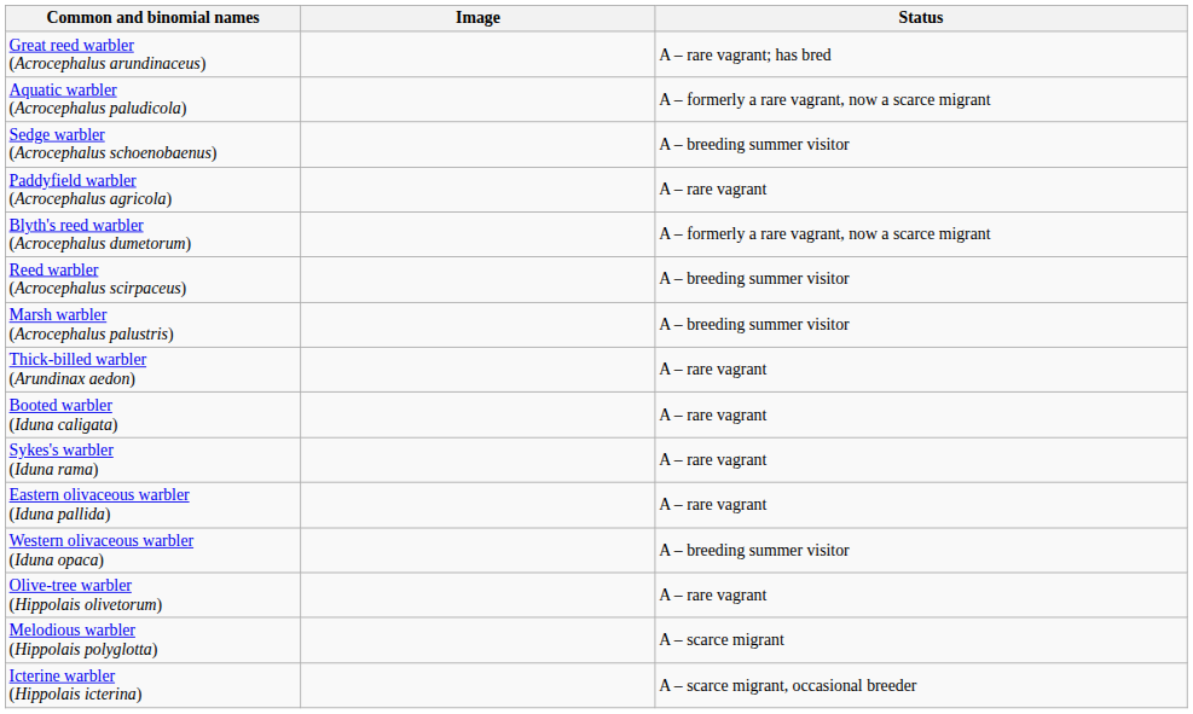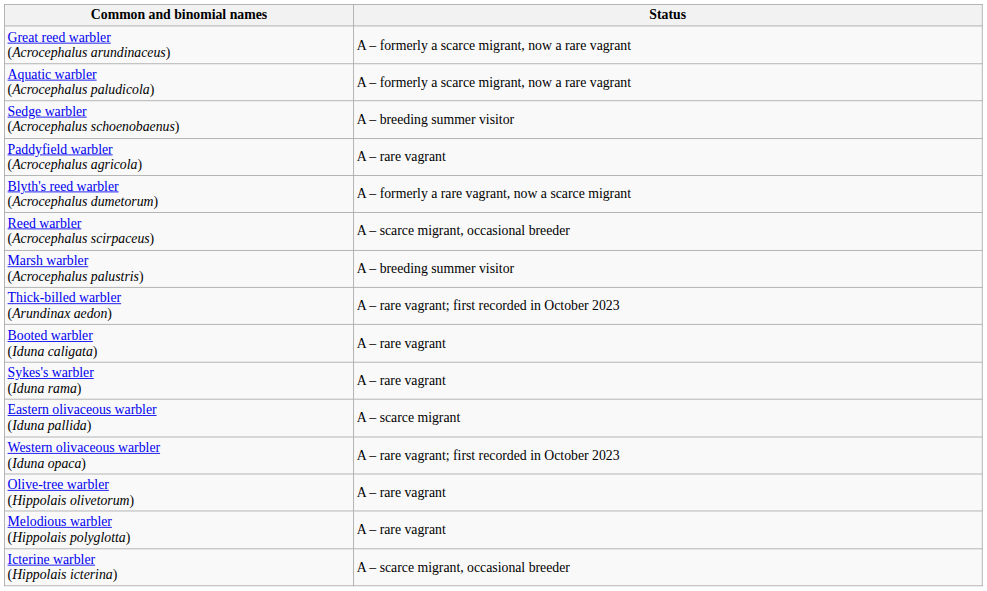- column: Image
Great reed warbler (Acrocephalus arundinaceus) | Status: A – rare vagrant; has bred -> A – formerly a scarce migrant, now a rare vagrant
Aquatic warbler (Acrocephalus paludicola) | Status: A – formerly a rare vagrant, now a scarce migrant -> A – formerly a scarce migrant, now a rare vagrant
Reed warbler (Acrocephalus scirpaceus) | Status: A – breeding summer visitor -> A – scarce migrant, occasional breeder
Thick-billed warbler (Arundinax aedon) | Status: A – rare vagrant -> A – rare vagrant; first recorded in October 2023
Eastern olivaceous warbler (Iduna pallida) | Status: A – rare vagrant -> A – scarce migrant
Western olivaceous warbler (Iduna opaca) | Status: A – breeding summer visitor -> A – rare vagrant; first recorded in October 2023
Melodious warbler (Hippolais polyglotta) | Status: A – scarce migrant -> A – rare vagrant
